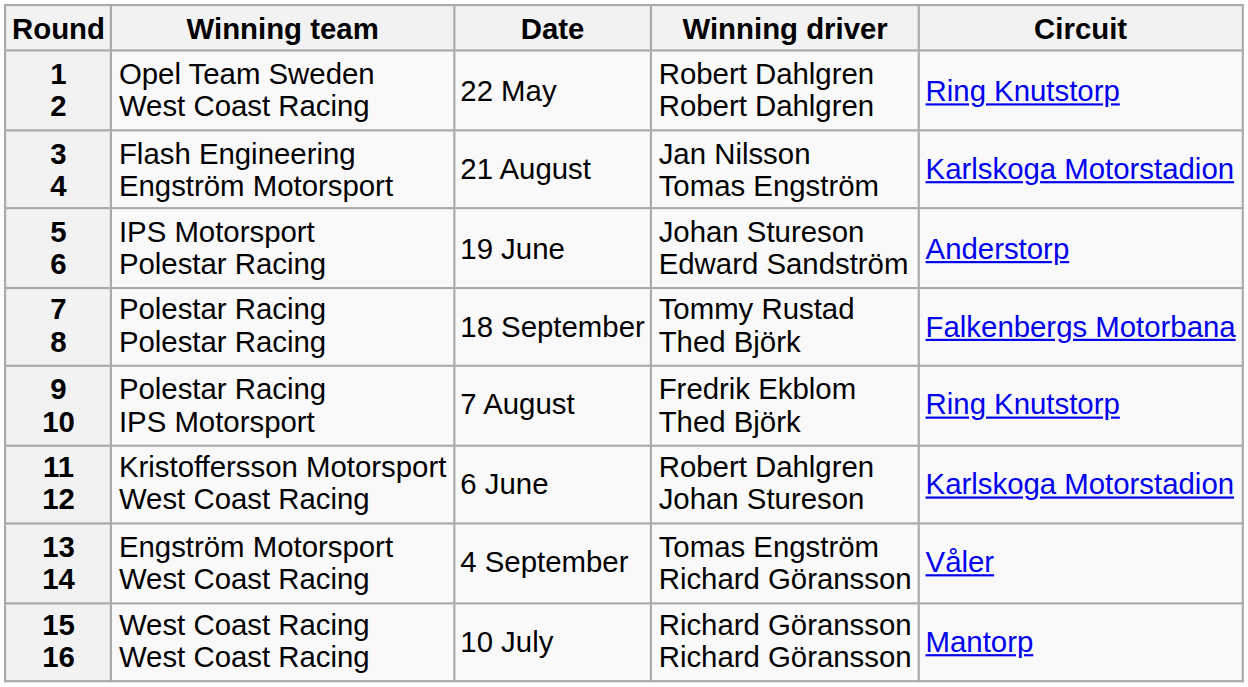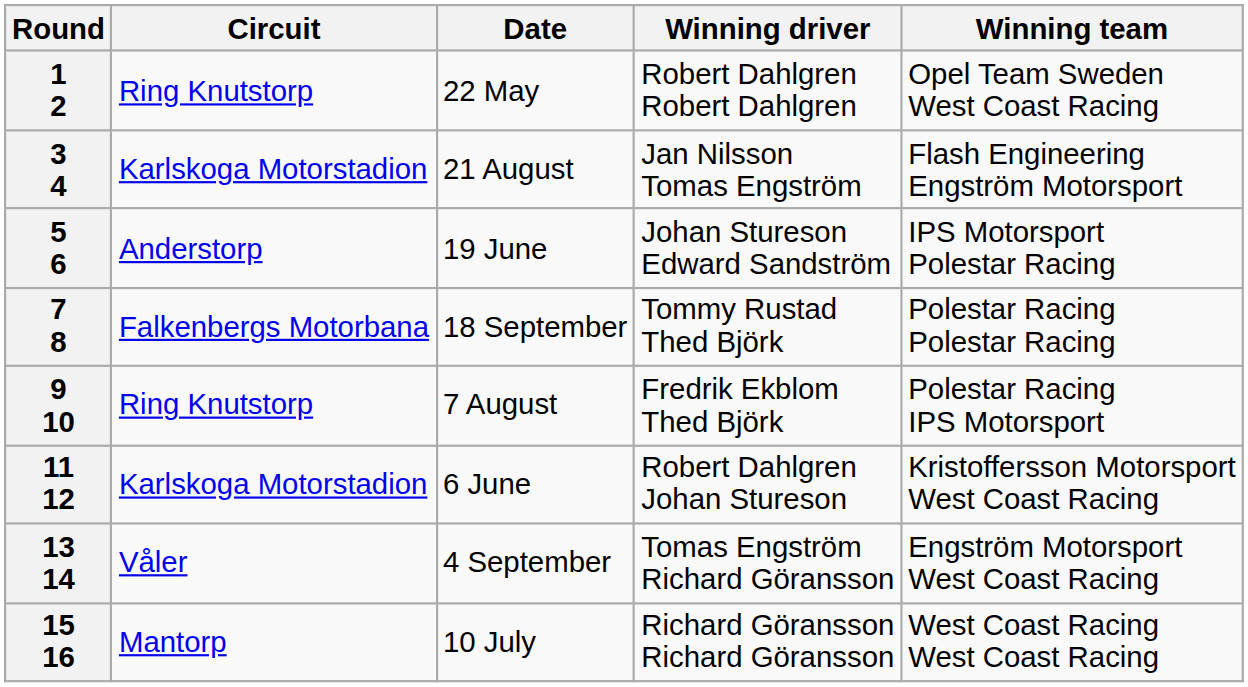columns swapped: Circuit <-> Winning team
